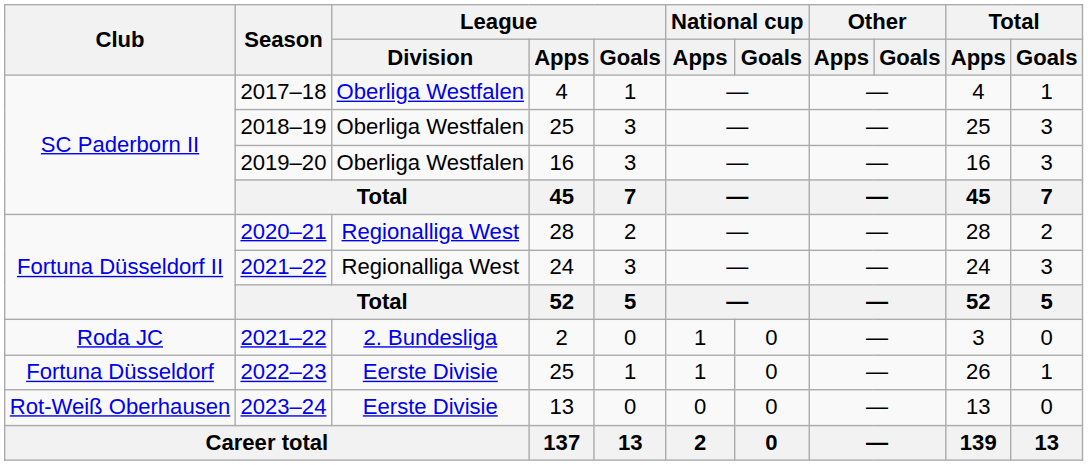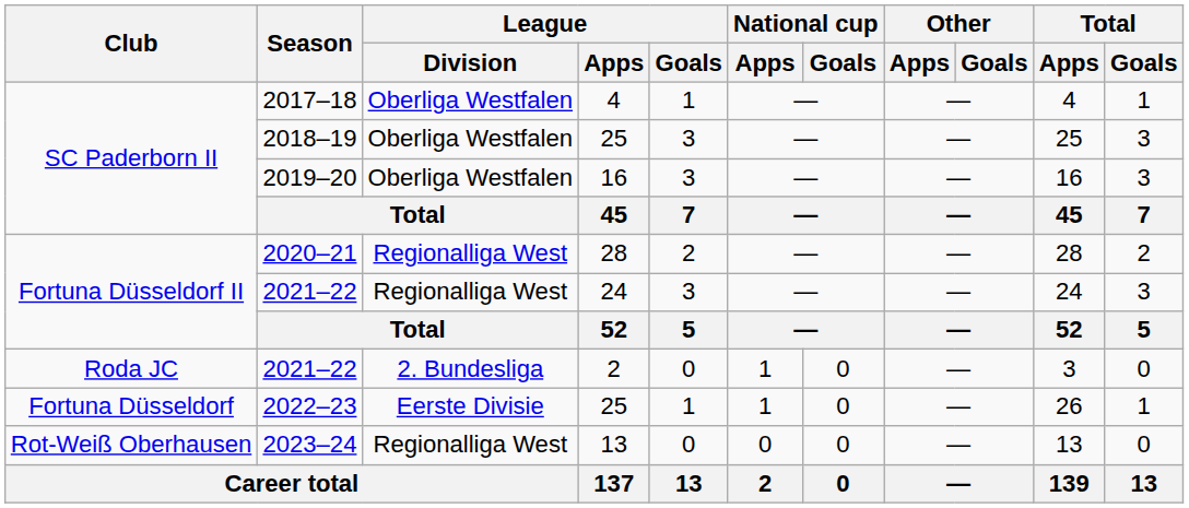2023–24 | League / Division: Eerste Divisie -> Regionalliga West
